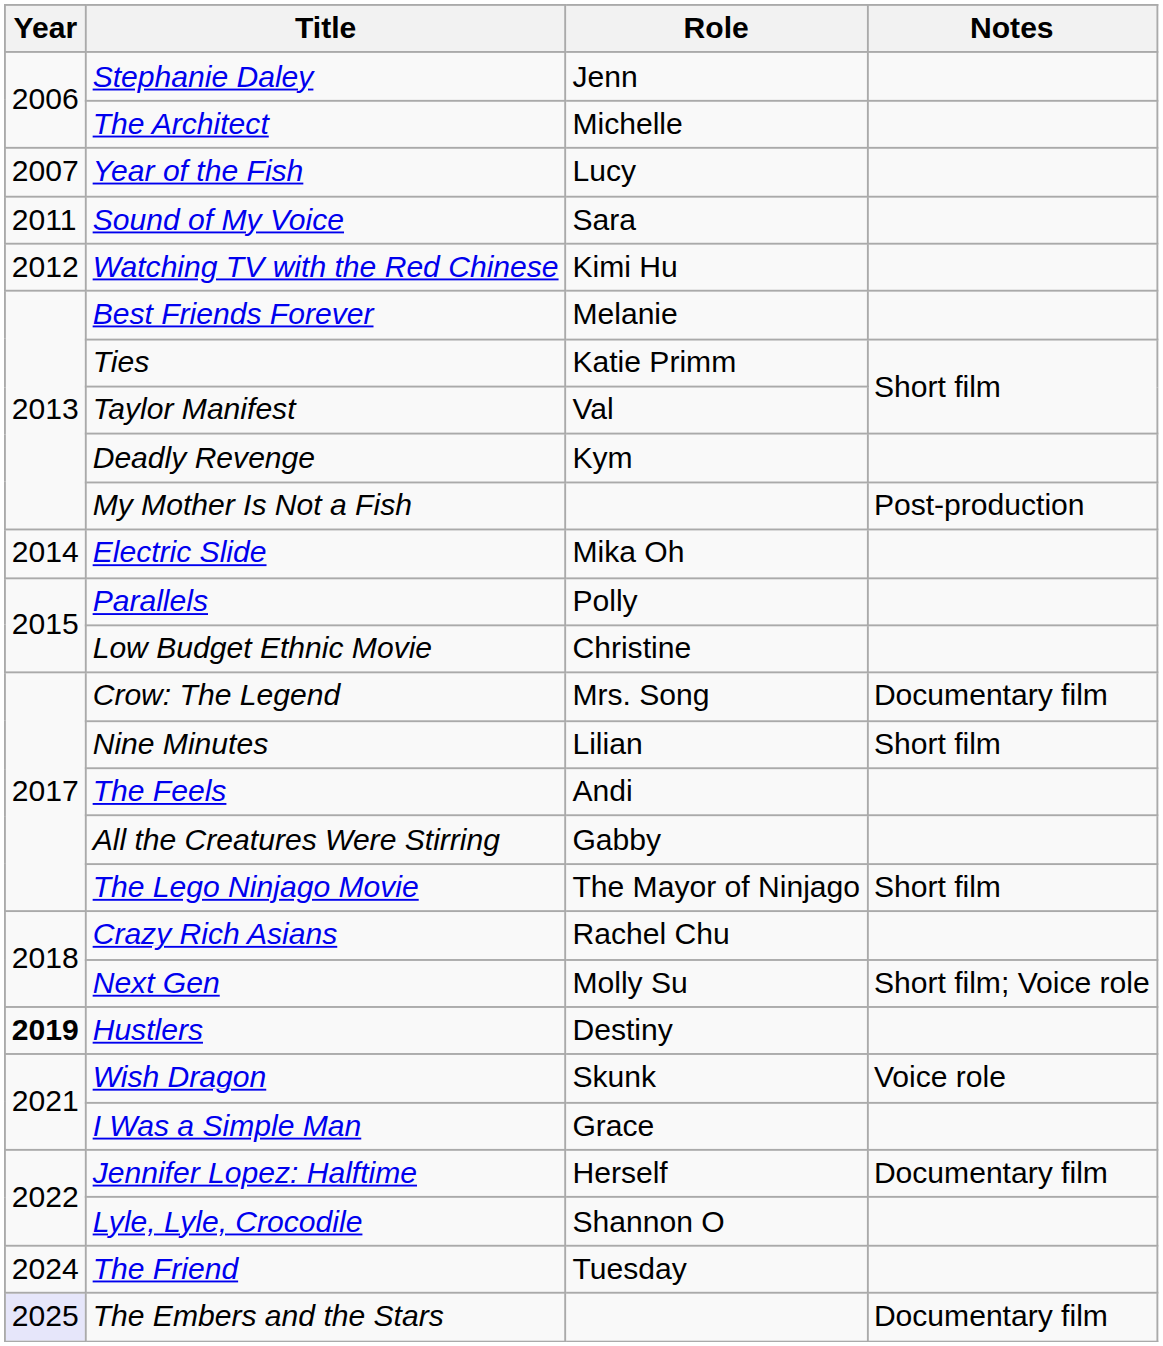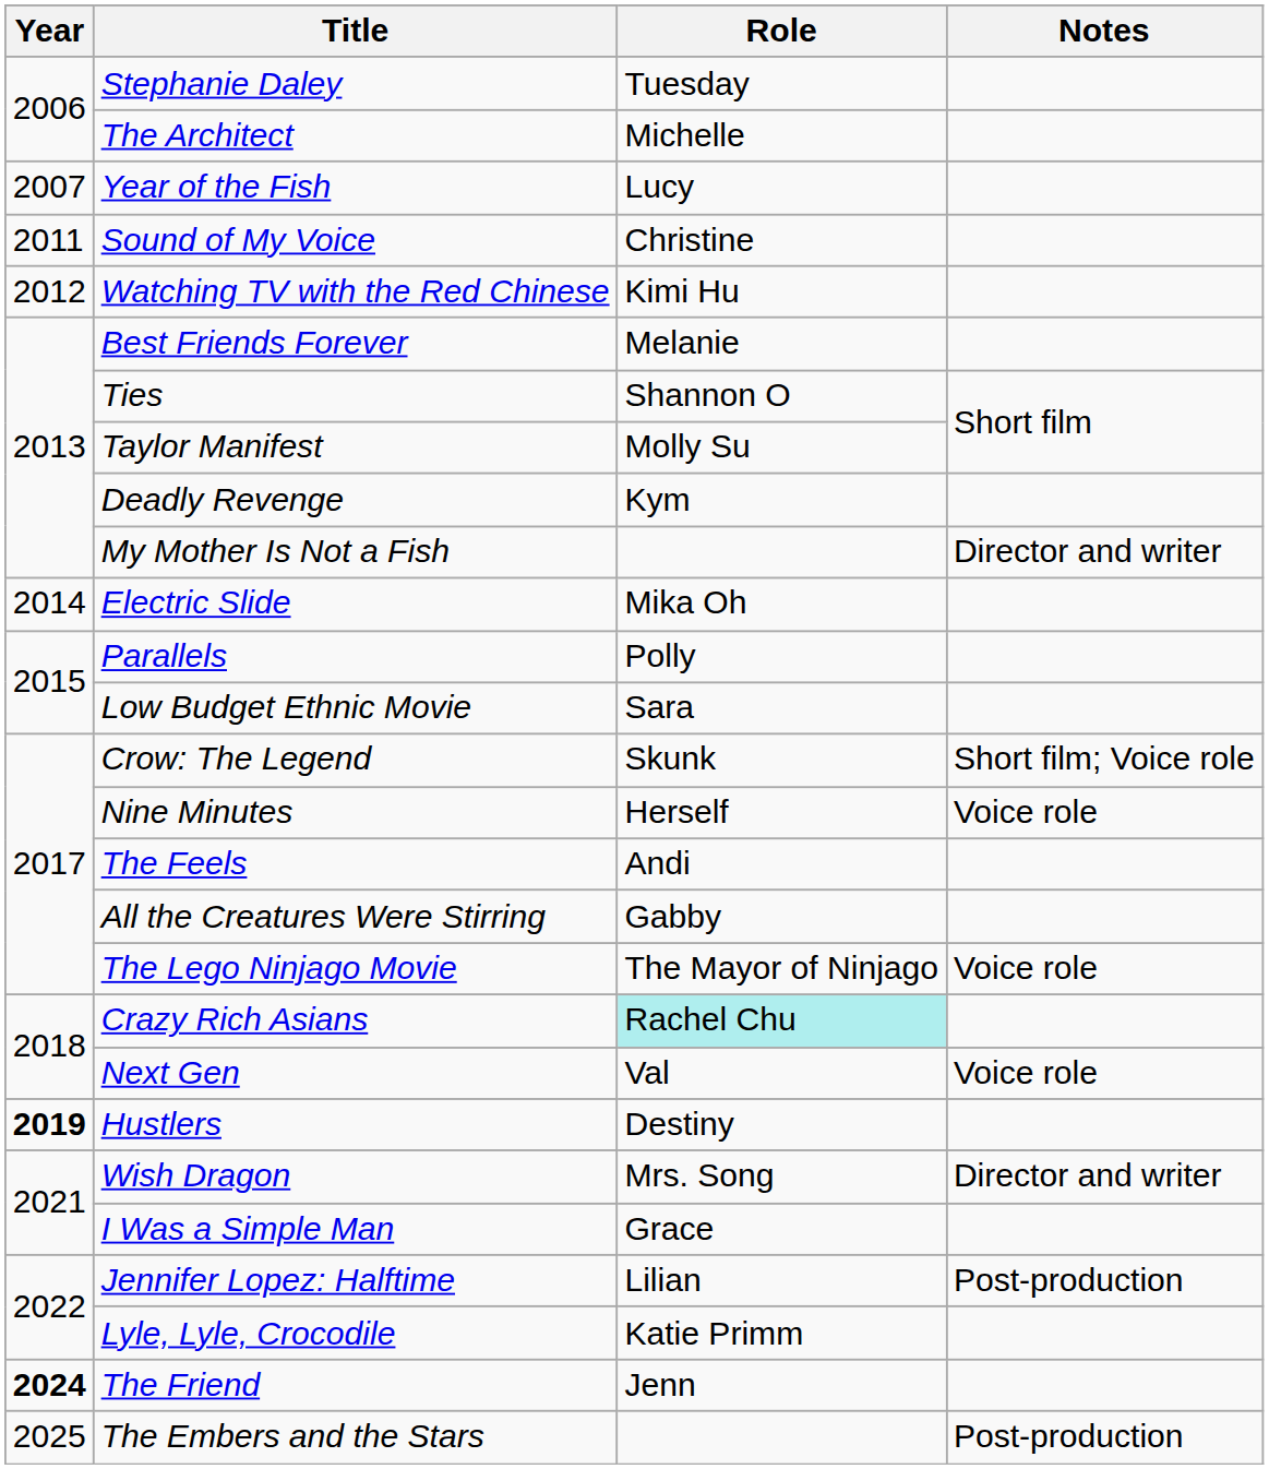Stephanie Daley | Role: Jenn -> Tuesday
Sound of My Voice | Role: Sara -> Christine
Ties | Role: Katie Primm -> Shannon O
Taylor Manifest | Role: Val -> Molly Su
My Mother Is Not a Fish | Notes: Post-production -> Director and writer
Low Budget Ethnic Movie | Role: Christine -> Sara
Crow: The Legend | Role: Mrs. Song -> Skunk
Crow: The Legend | Notes: Documentary film -> Short film; Voice role
Nine Minutes | Role: Lilian -> Herself
Nine Minutes | Notes: Short film -> Voice role
The Lego Ninjago Movie | Notes: Short film -> Voice role
Crazy Rich Asians | Role: no background -> paleturquoise background
Next Gen | Role: Molly Su -> Val
Next Gen | Notes: Short film; Voice role -> Voice role
Wish Dragon | Role: Skunk -> Mrs. Song
Wish Dragon | Notes: Voice role -> Director and writer
Jennifer Lopez: Halftime | Role: Herself -> Lilian
Jennifer Lopez: Halftime | Notes: Documentary film -> Post-production
Lyle, Lyle, Crocodile | Role: Shannon O -> Katie Primm
The Friend | Year: normal -> bold
The Friend | Role: Tuesday -> Jenn
The Embers and the Stars | Year: lavender background -> no background
The Embers and the Stars | Notes: Documentary film -> Post-production
